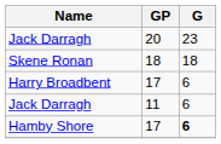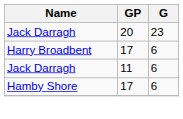- row: Skene Ronan | 18 | 18
Hamby Shore | G: bold -> normal
